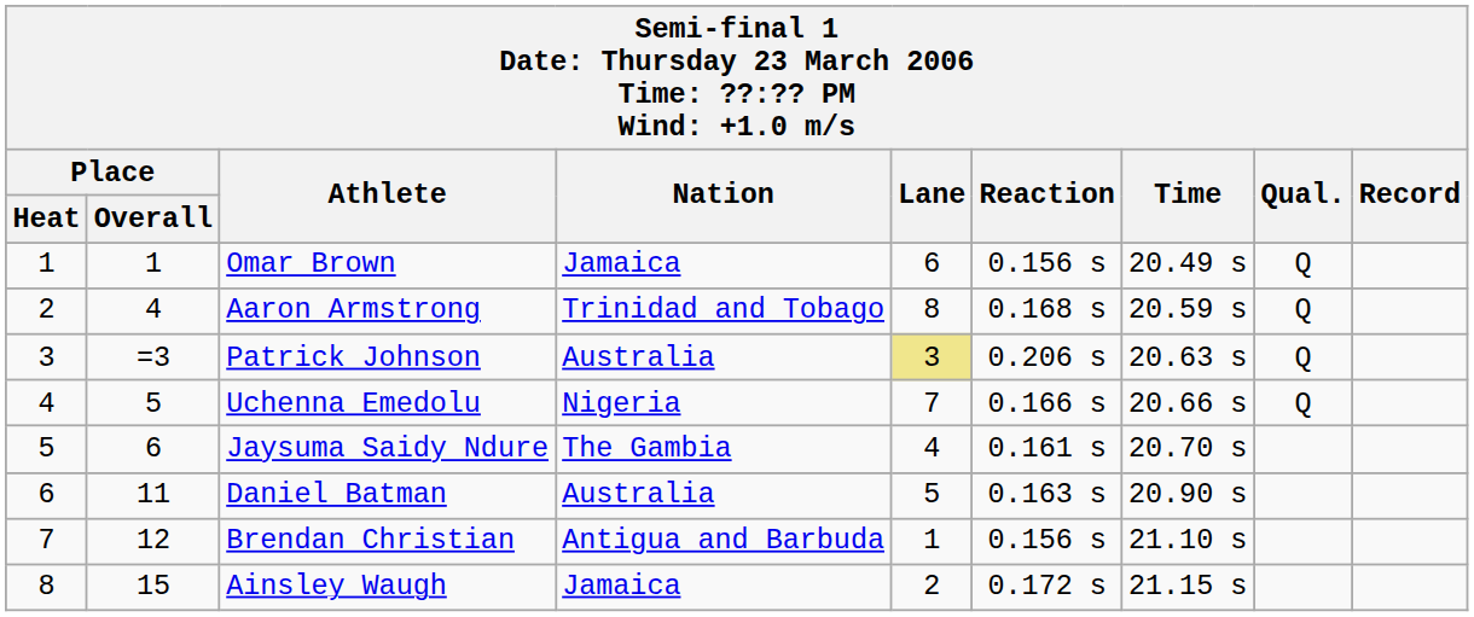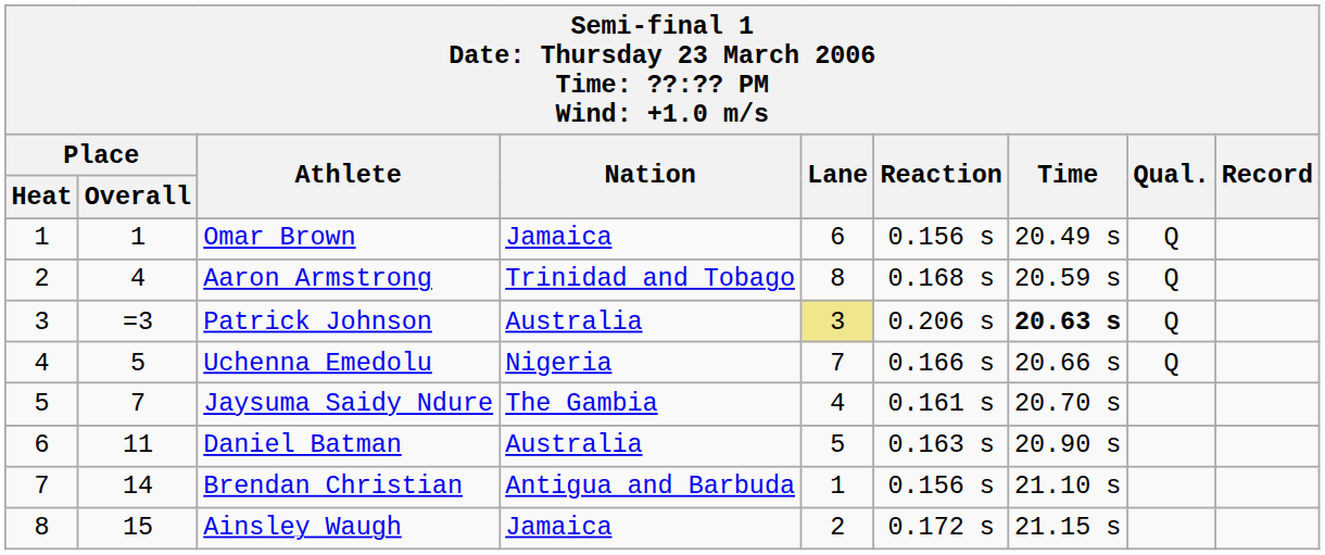Patrick Johnson | Time: normal -> bold
Jaysuma Saidy Ndure | Place / Overall: 6 -> 7
Brendan Christian | Place / Overall: 12 -> 14
